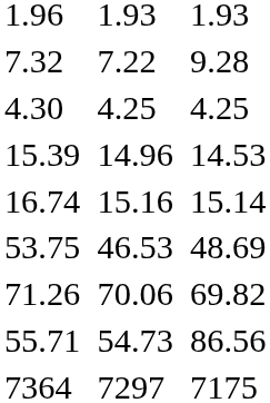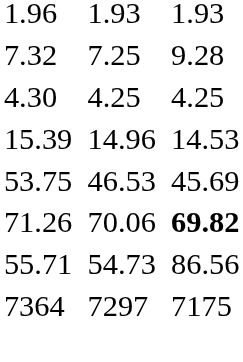7.32 | column 5: 7.22 -> 7.25
- row: 16.74 | 15.16 | 15.14
53.75 | column 7: 48.69 -> 45.69
71.26 | column 7: normal -> bold
